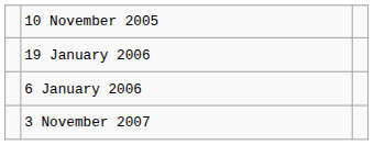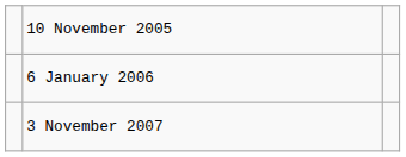- row: 19 January 2006
